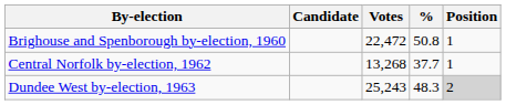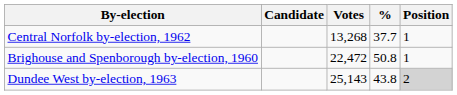rows swapped: Brighouse and Spenborough by-election, 1960 <-> Central Norfolk by-election, 1962
Dundee West by-election, 1963 | Votes: 25,243 -> 25,143
Dundee West by-election, 1963 | %: 48.3 -> 43.8
